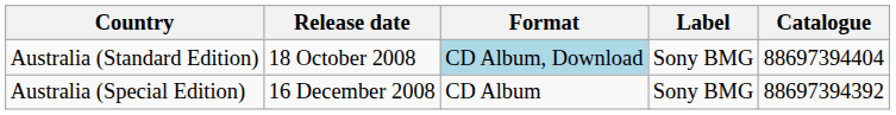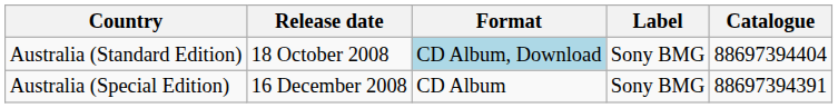Australia (Special Edition) | Catalogue: 88697394392 -> 88697394391
